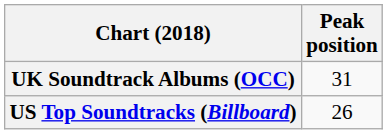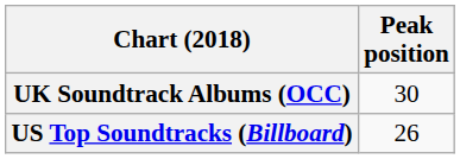UK Soundtrack Albums (OCC) | Peak position: 31 -> 30
